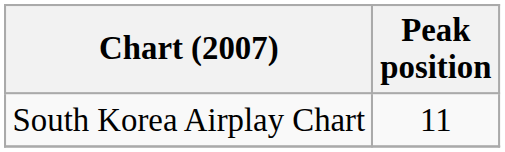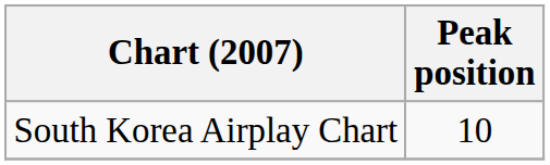South Korea Airplay Chart | Peak position: 11 -> 10
